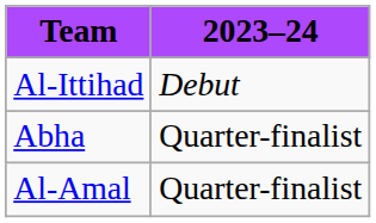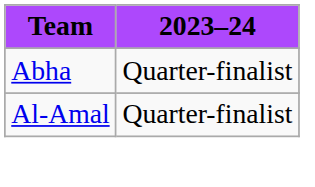- row: Al-Ittihad | Debut
